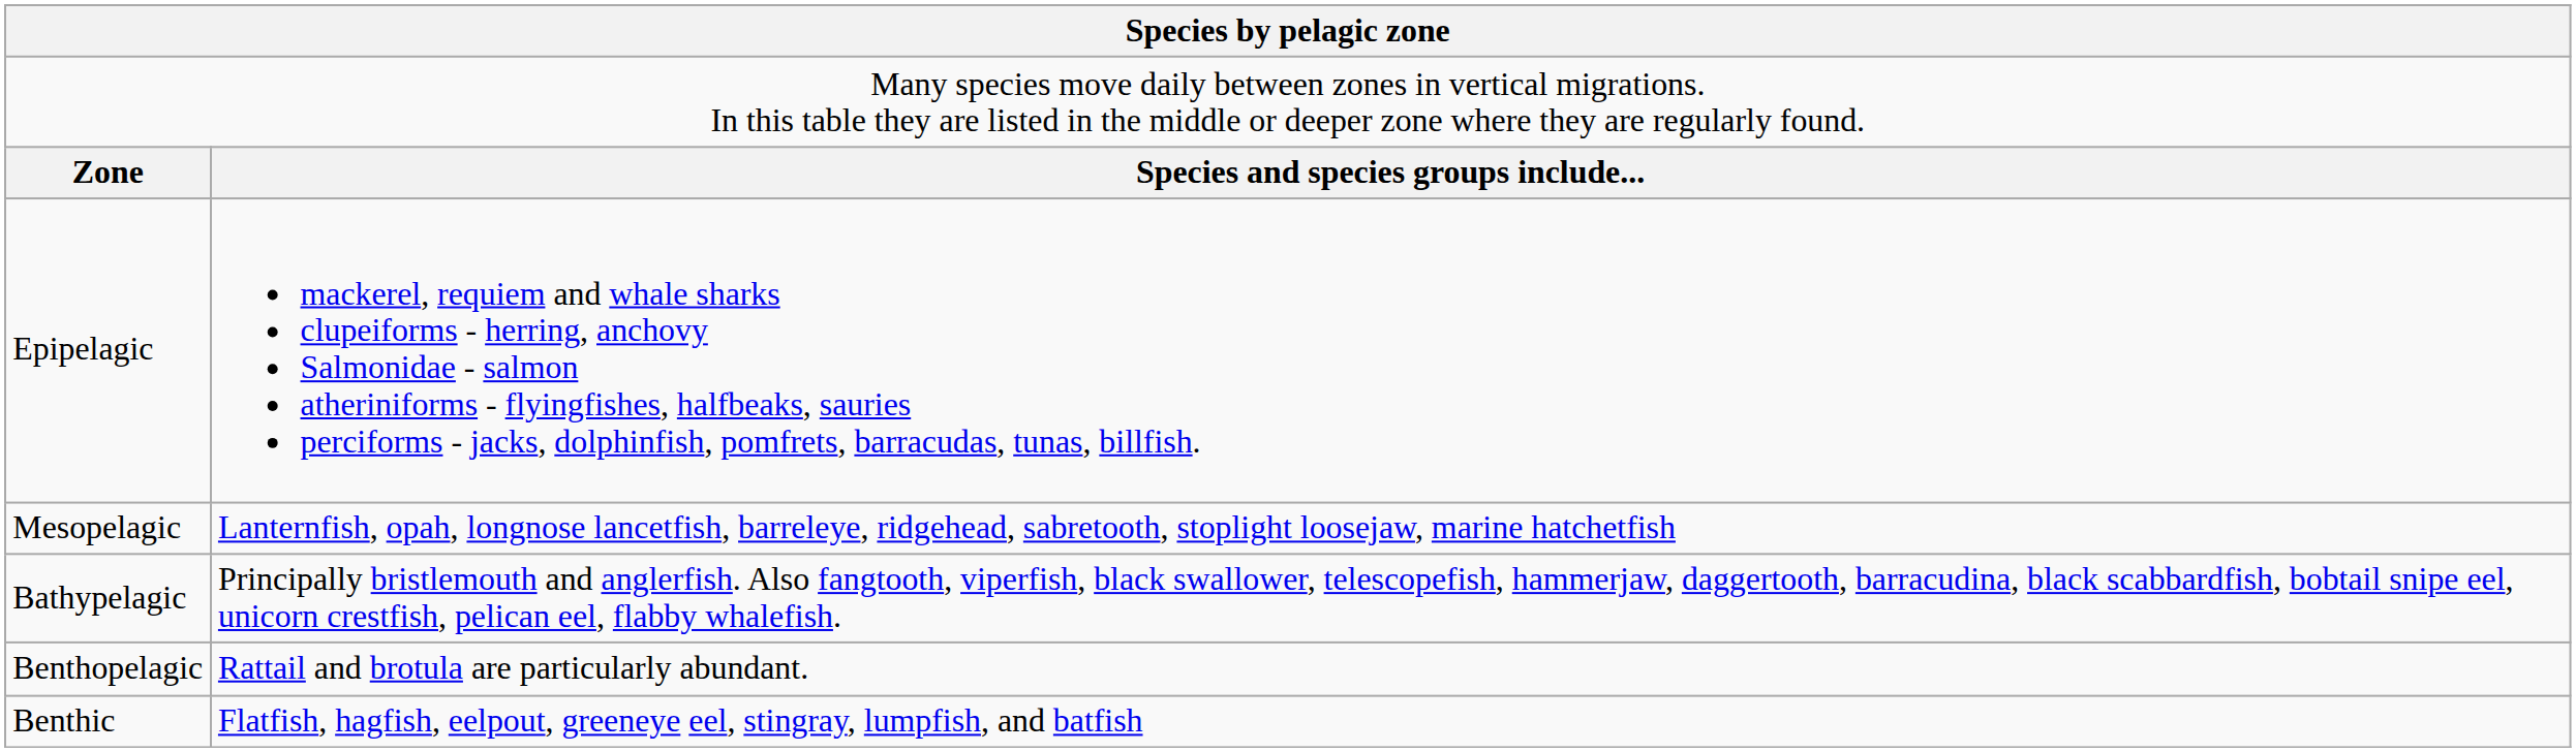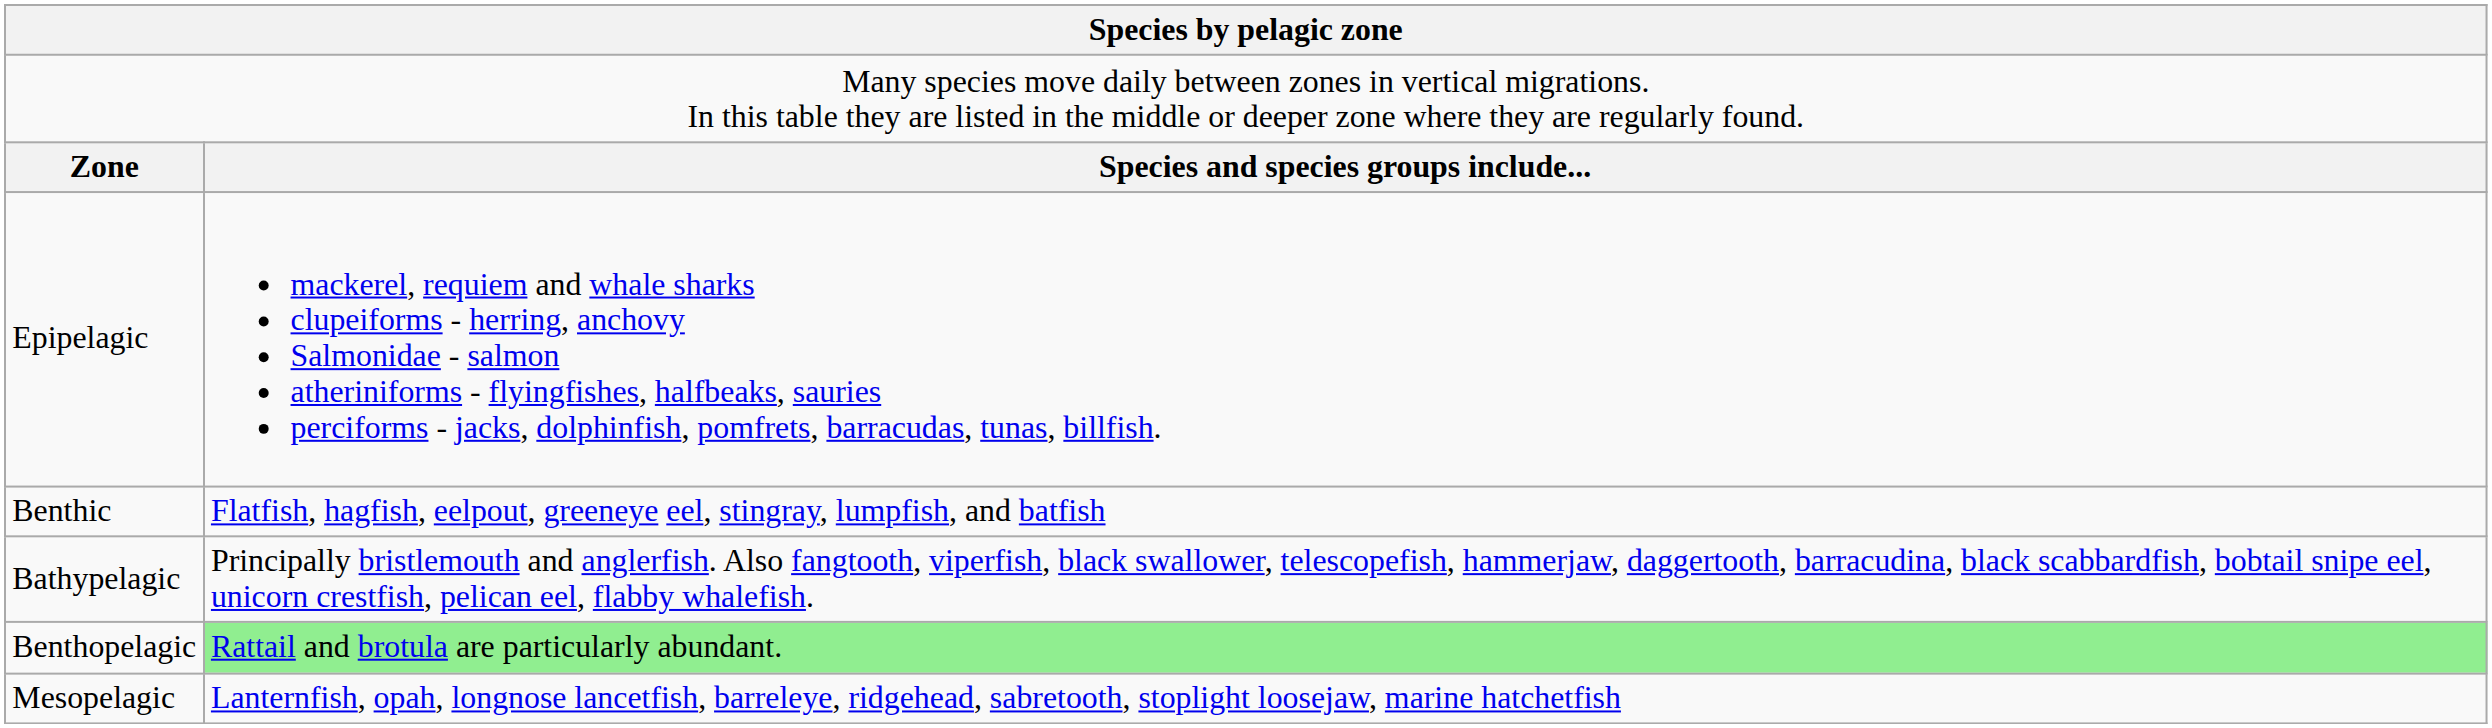rows swapped: Mesopelagic <-> Benthic
Benthopelagic | column 2: no background -> lightgreen background
